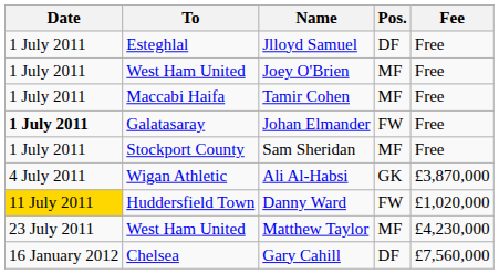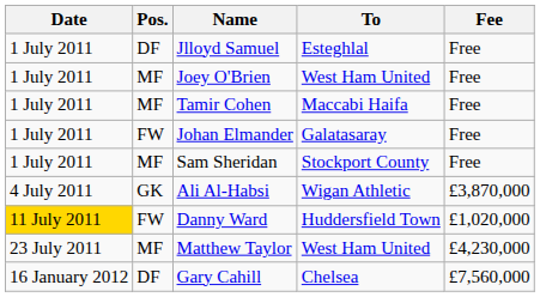columns swapped: Pos. <-> To
Johan Elmander | Date: bold -> normal
